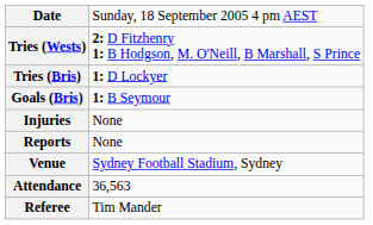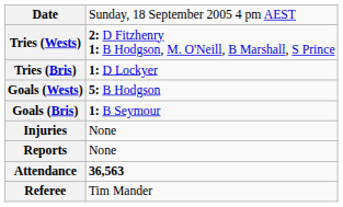+ row: Goals (Wests) | 5: B Hodgson
- row: Venue | Sydney Football Stadium, Sydney
Attendance | column 2: normal -> bold
